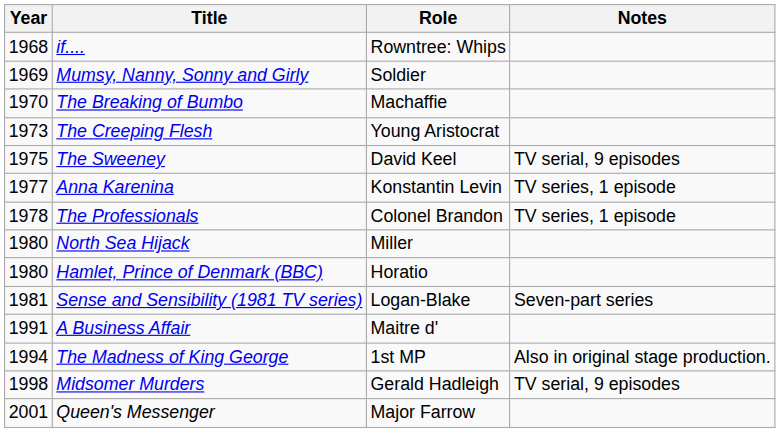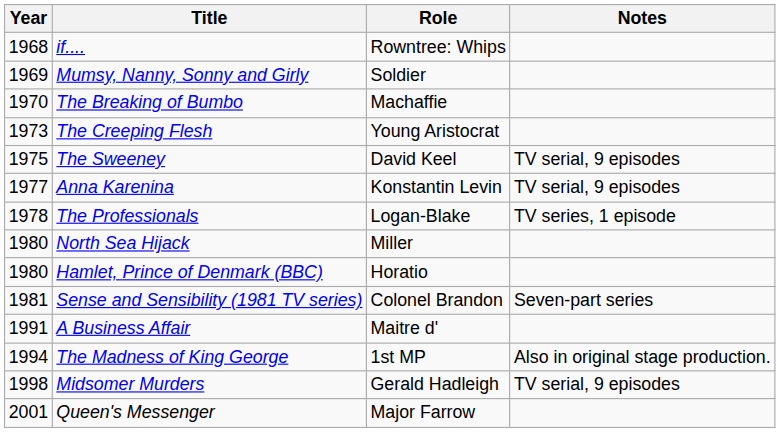Anna Karenina | Notes: TV series, 1 episode -> TV serial, 9 episodes
The Professionals | Role: Colonel Brandon -> Logan-Blake
Sense and Sensibility (1981 TV series) | Role: Logan-Blake -> Colonel Brandon
